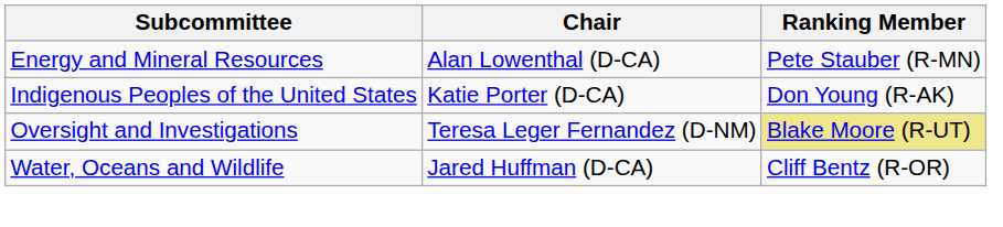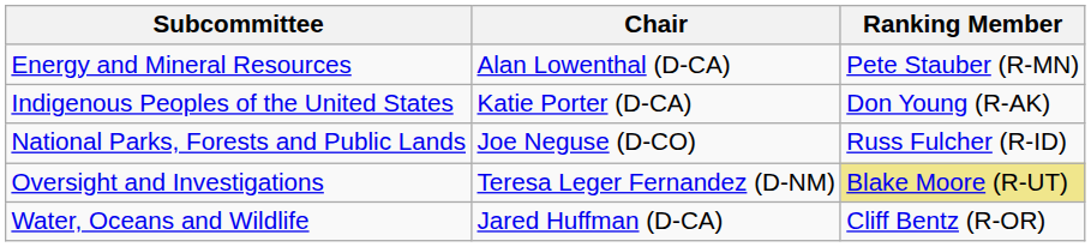+ row: National Parks, Forests and Public Lands | Joe Neguse (D-CO) | Russ Fulcher (R-ID)
